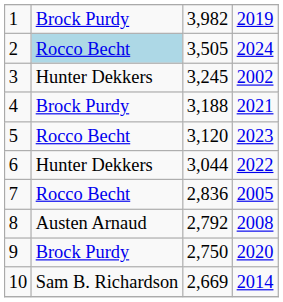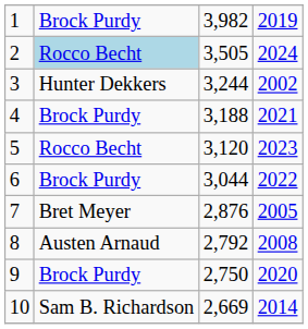3 | column 3: 3,245 -> 3,244
6 | column 2: Hunter Dekkers -> Brock Purdy
7 | column 2: Rocco Becht -> Bret Meyer
7 | column 3: 2,836 -> 2,876
